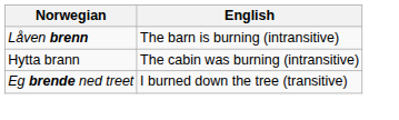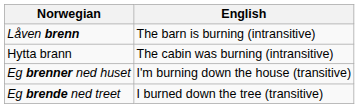+ row: Eg brenner ned huset | I'm burning down the house (transitive)
